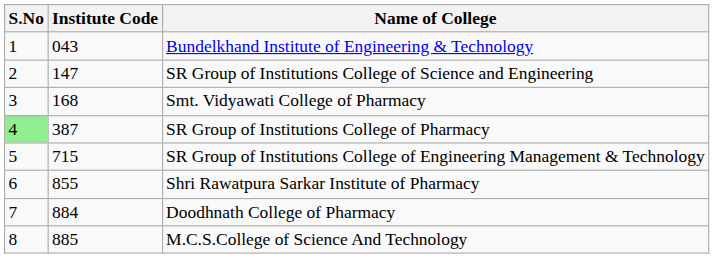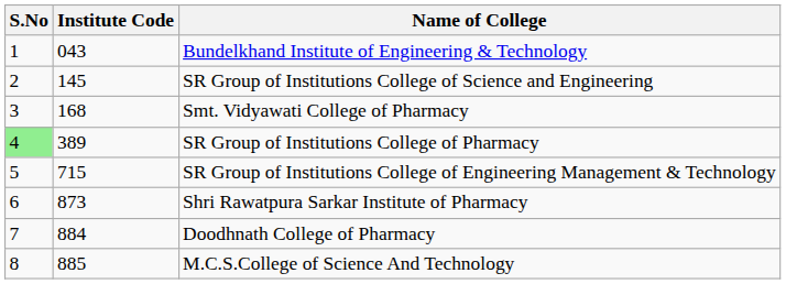SR Group of Institutions College of Science and Engineering | Institute Code: 147 -> 145
SR Group of Institutions College of Pharmacy | Institute Code: 387 -> 389
Shri Rawatpura Sarkar Institute of Pharmacy | Institute Code: 855 -> 873
